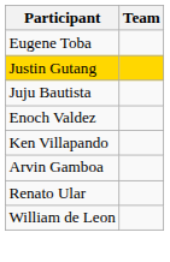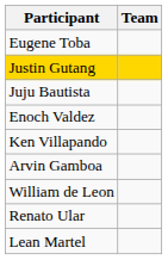rows swapped: Renato Ular <-> William de Leon
+ row: Lean Martel
